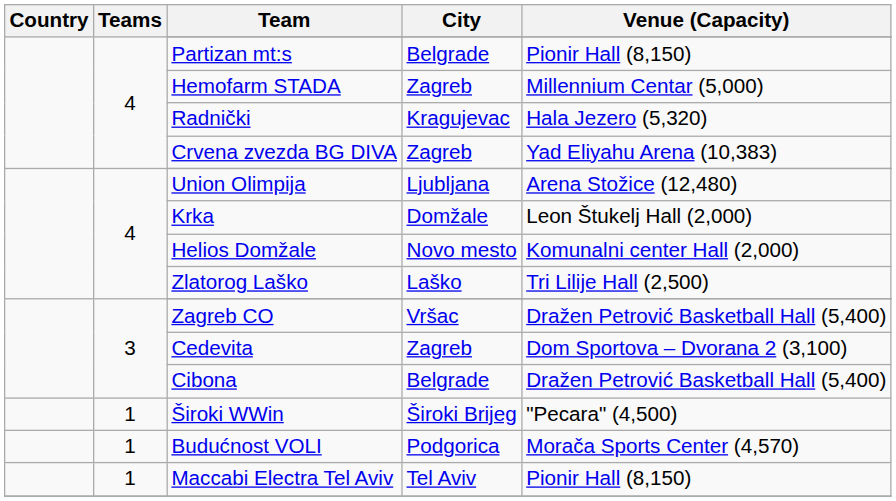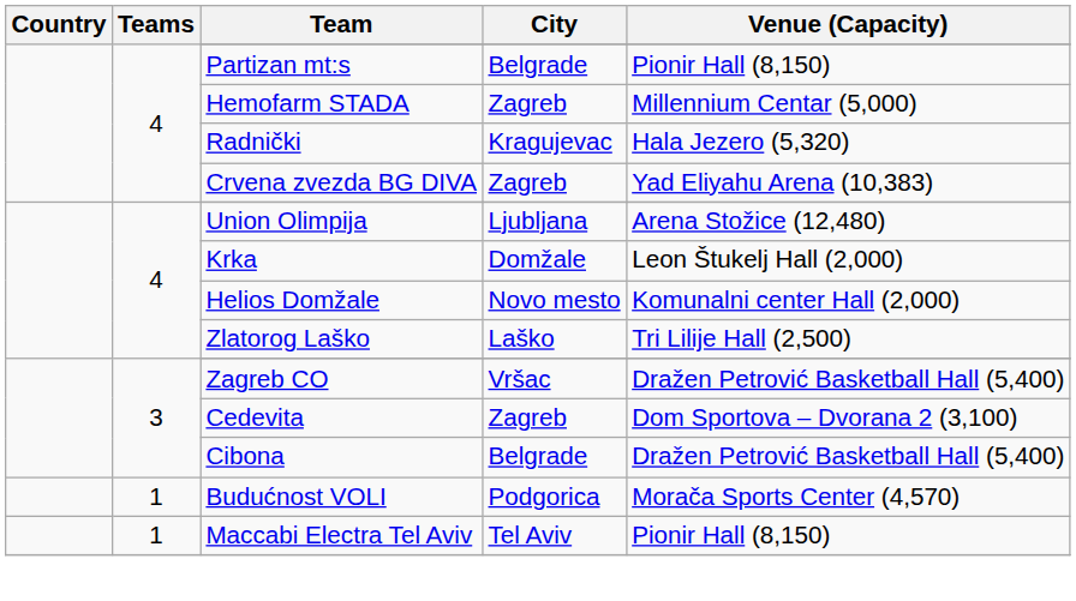- row: 1 | Široki WWin | Široki Brijeg | "Pecara" (4,500)
